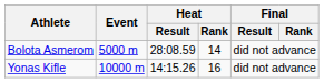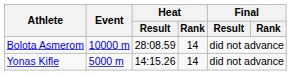Bolota Asmerom | Event: 5000 m -> 10000 m
Yonas Kifle | Event: 10000 m -> 5000 m
Yonas Kifle | Heat / Rank: 16 -> 14
